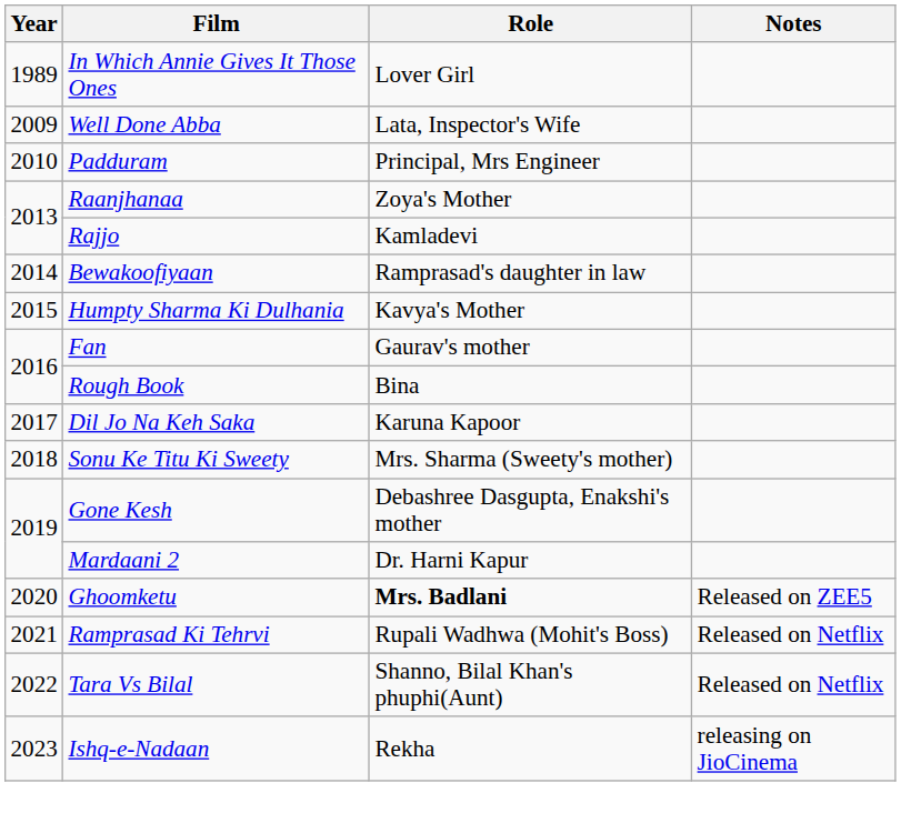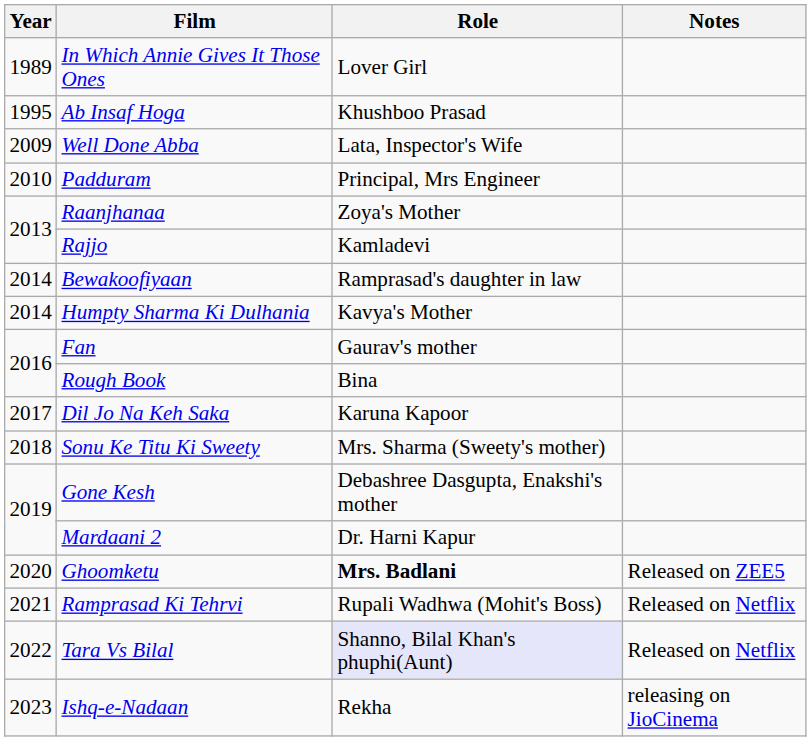+ row: 1995 | Ab Insaf Hoga | Khushboo Prasad
Humpty Sharma Ki Dulhania | Year: 2015 -> 2014
Tara Vs Bilal | Role: no background -> lavender background
